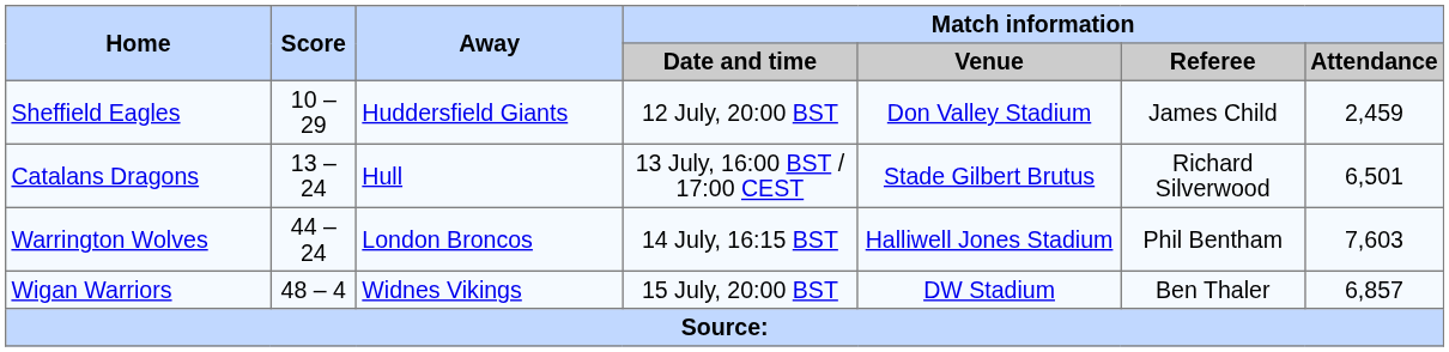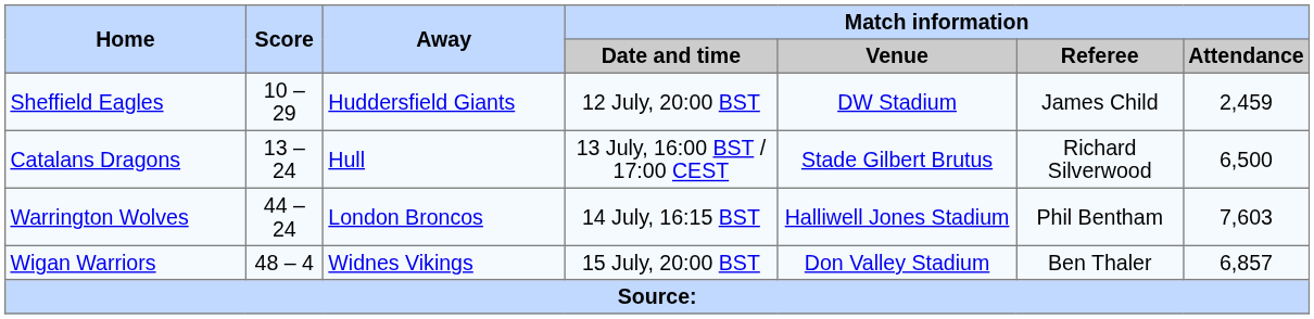Sheffield Eagles | Match information / Venue: Don Valley Stadium -> DW Stadium
Catalans Dragons | Match information / Attendance: 6,501 -> 6,500
Wigan Warriors | Match information / Venue: DW Stadium -> Don Valley Stadium
